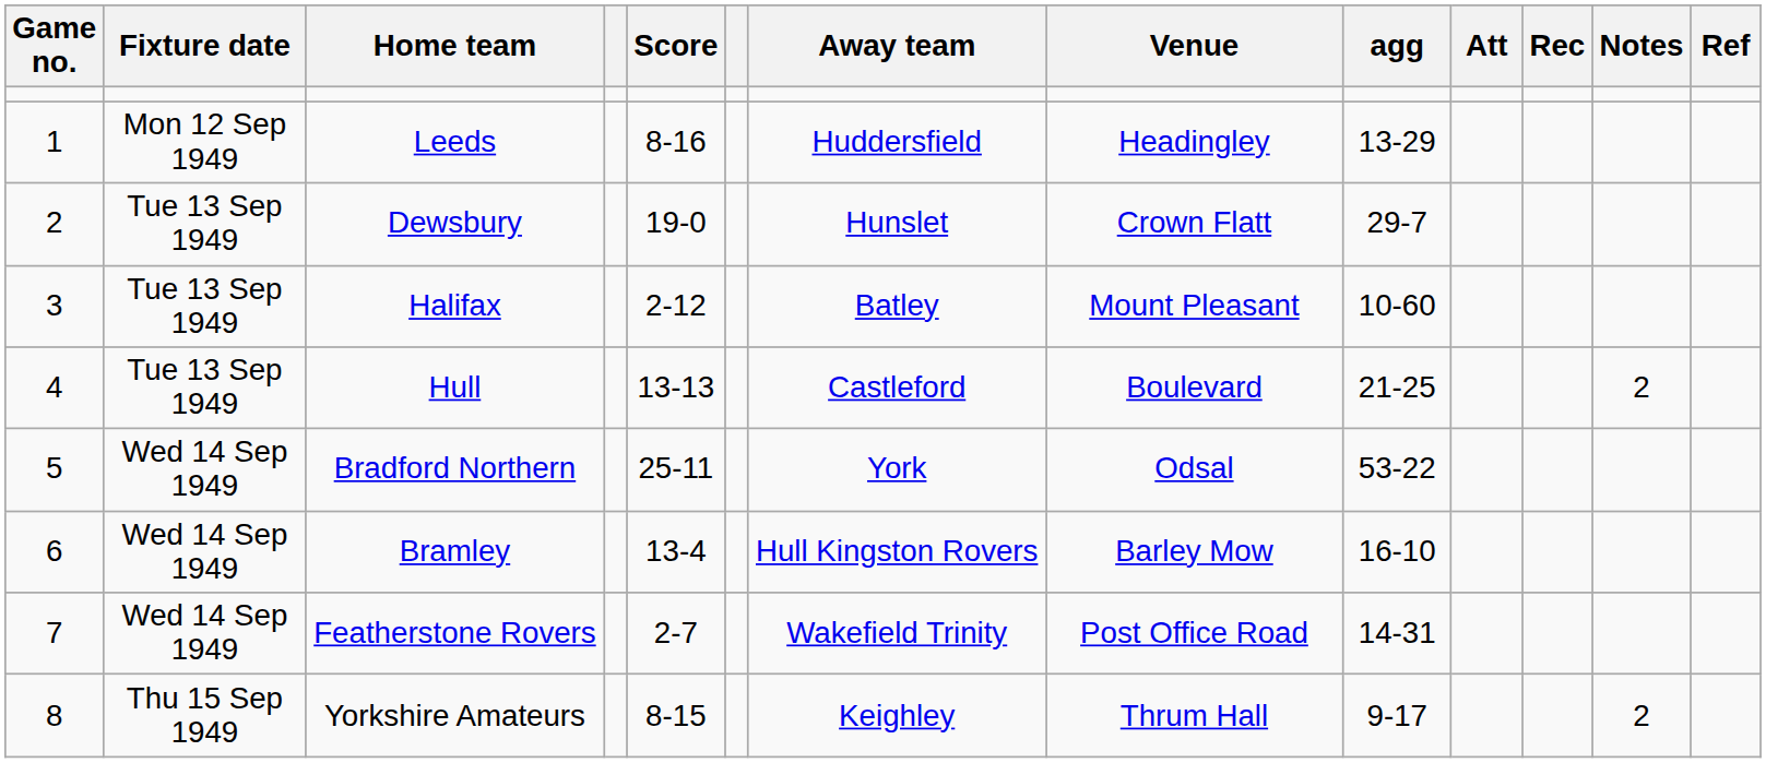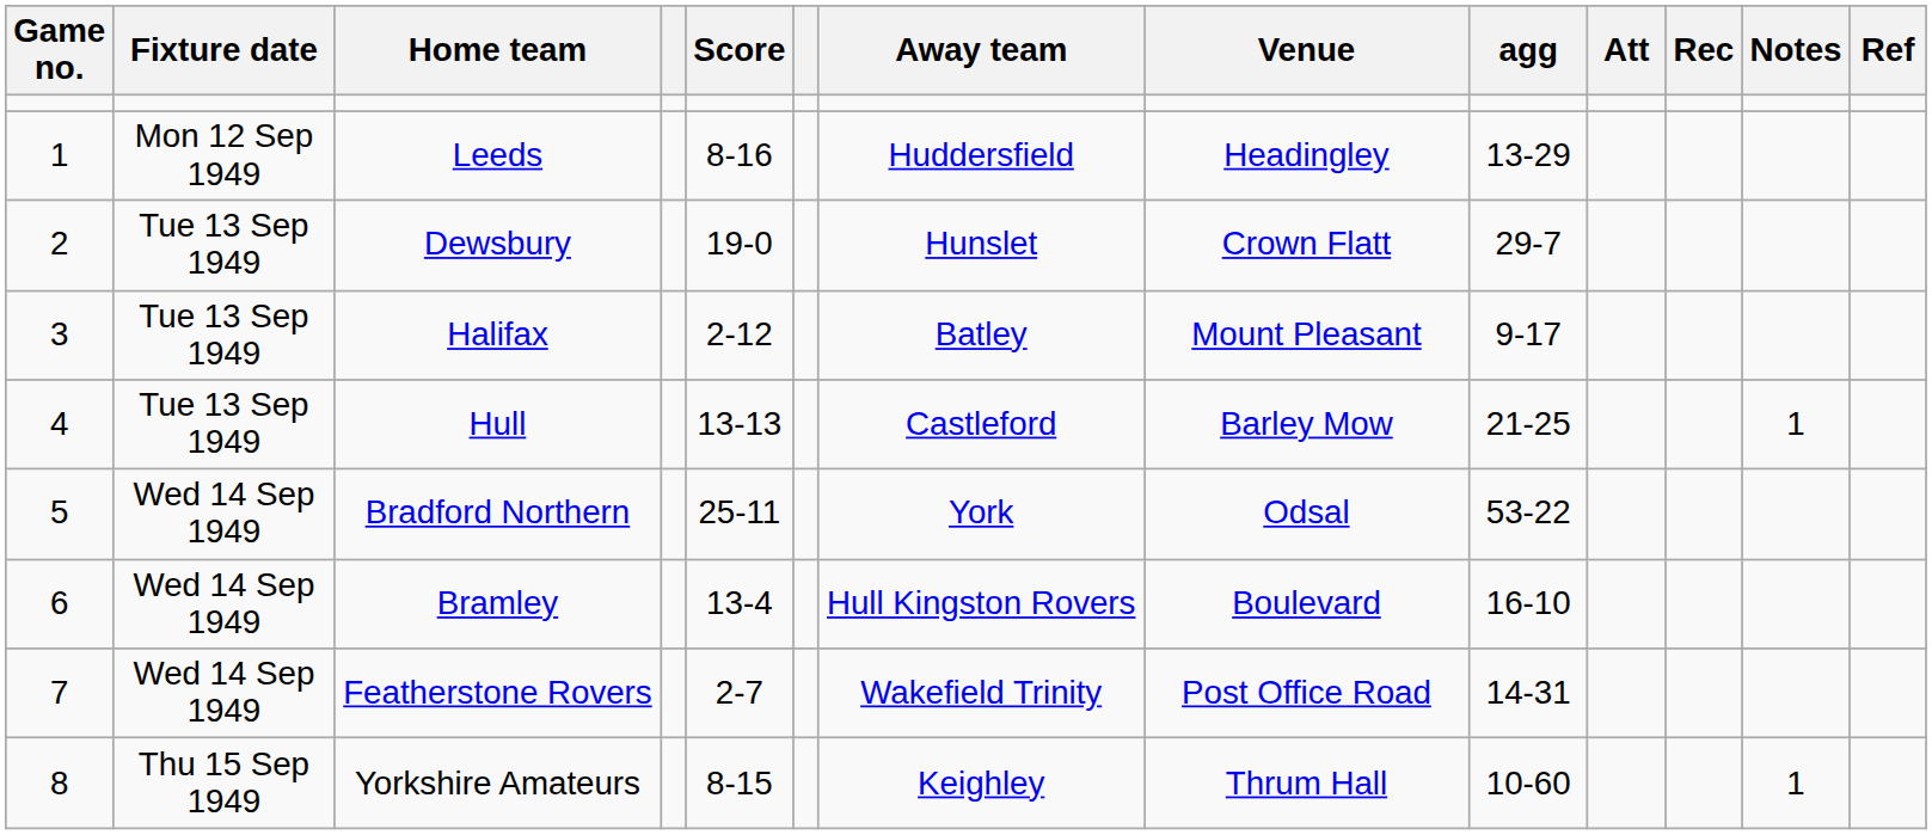Halifax | agg: 10-60 -> 9-17
Hull | Venue: Boulevard -> Barley Mow
Hull | Notes: 2 -> 1
Bramley | Venue: Barley Mow -> Boulevard
Yorkshire Amateurs | agg: 9-17 -> 10-60
Yorkshire Amateurs | Notes: 2 -> 1
